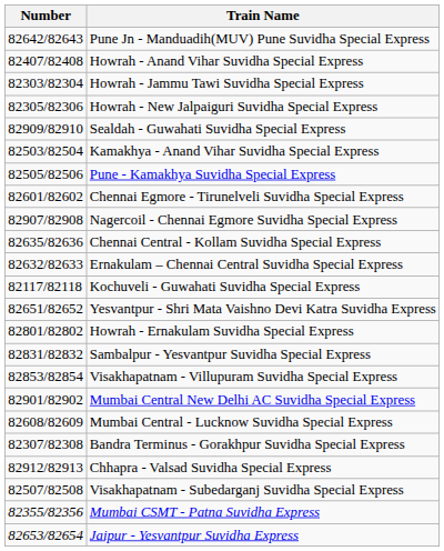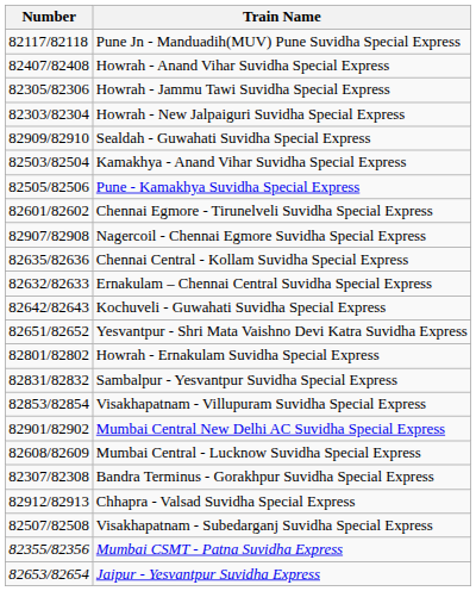Pune Jn - Manduadih(MUV) Pune Suvidha Special Express | Number: 82642/82643 -> 82117/82118
Howrah - Jammu Tawi Suvidha Special Express | Number: 82303/82304 -> 82305/82306
Howrah - New Jalpaiguri Suvidha Special Express | Number: 82305/82306 -> 82303/82304
Kochuveli - Guwahati Suvidha Special Express | Number: 82117/82118 -> 82642/82643
